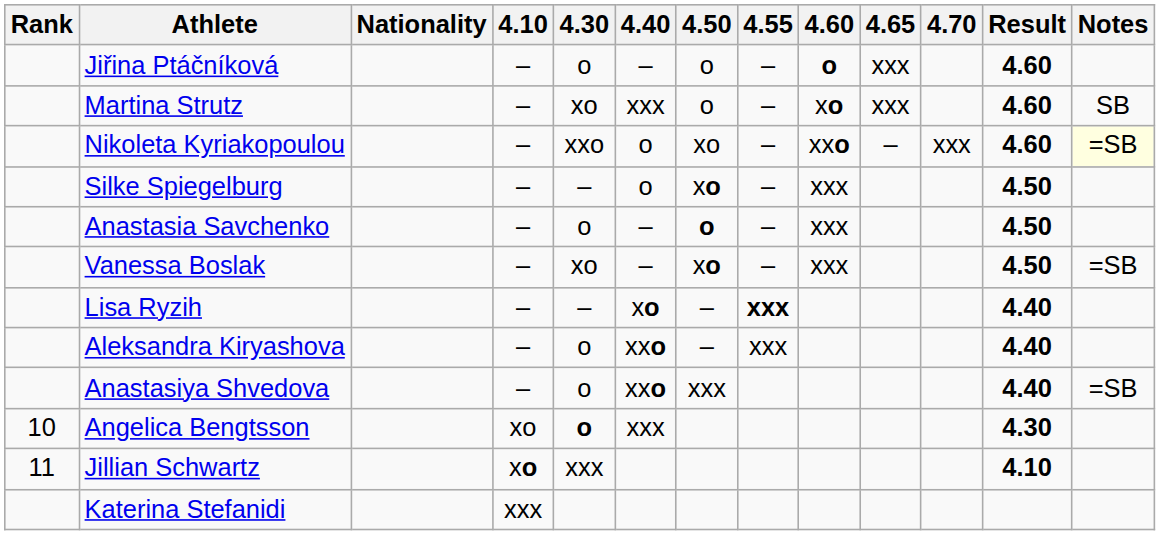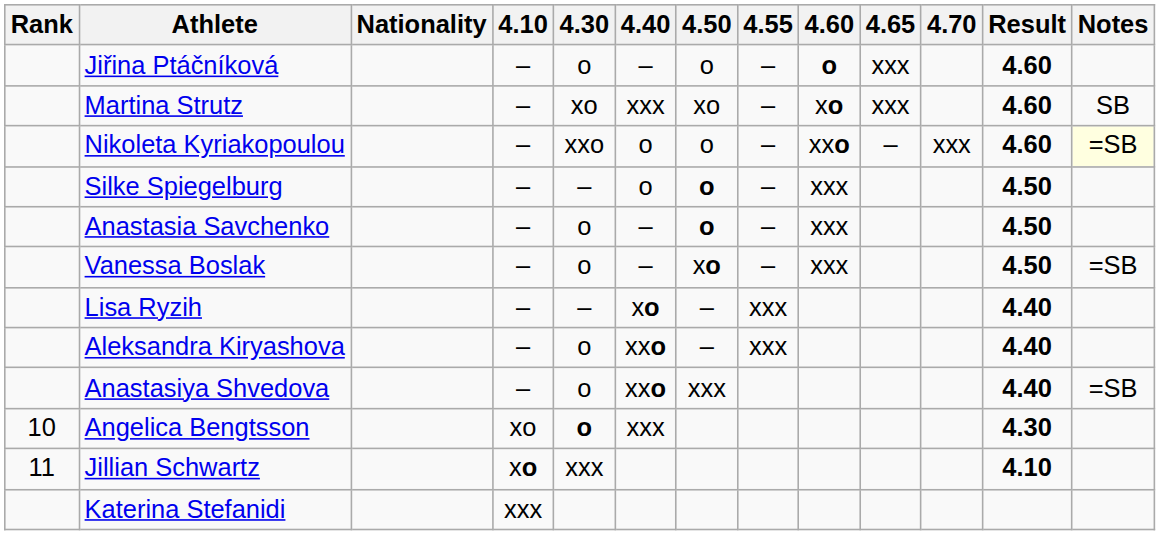Martina Strutz | 4.50: o -> xo
Nikoleta Kyriakopoulou | 4.50: xo -> o
Silke Spiegelburg | 4.50: xo -> o
Vanessa Boslak | 4.30: xo -> o
Lisa Ryzih | 4.55: bold -> normal
